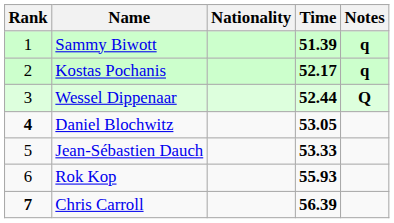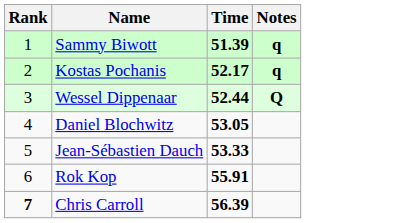- column: Nationality
Daniel Blochwitz | Rank: bold -> normal
Rok Kop | Time: 55.93 -> 55.91
